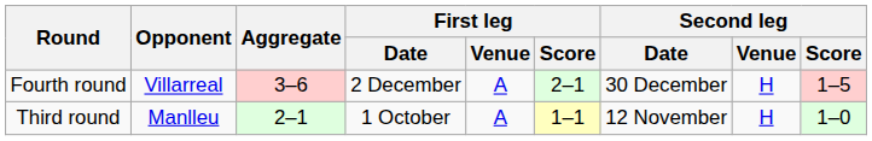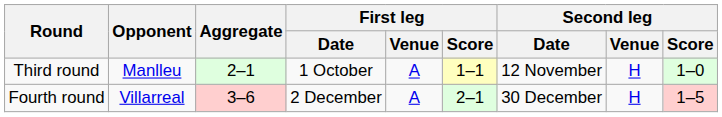rows swapped: Third round <-> Fourth round
